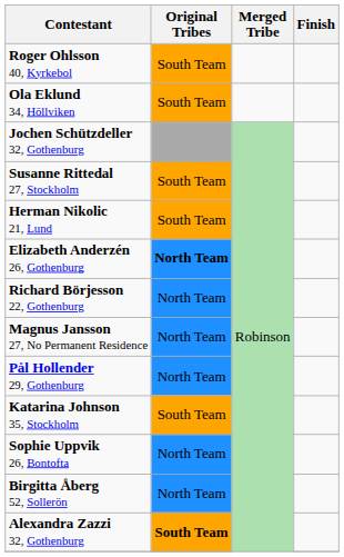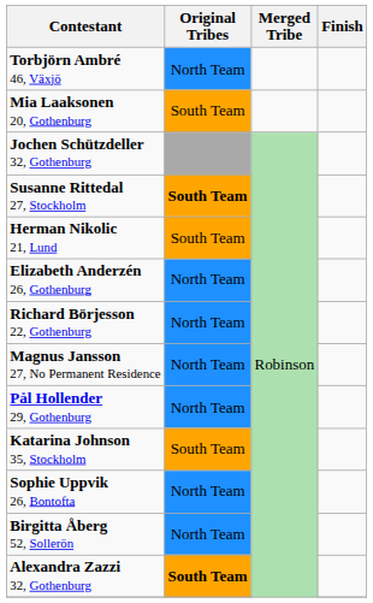- row: Roger Ohlsson 40, Kyrkebol | South Team
- row: Ola Eklund 34, Höllviken | South Team
+ row: Torbjörn Ambré 46, Växjö | North Team
+ row: Mia Laaksonen 20, Gothenburg | South Team
Susanne Rittedal 27, Stockholm | Original Tribes: normal -> bold
Elizabeth Anderzén 26, Gothenburg | Original Tribes: bold -> normal
